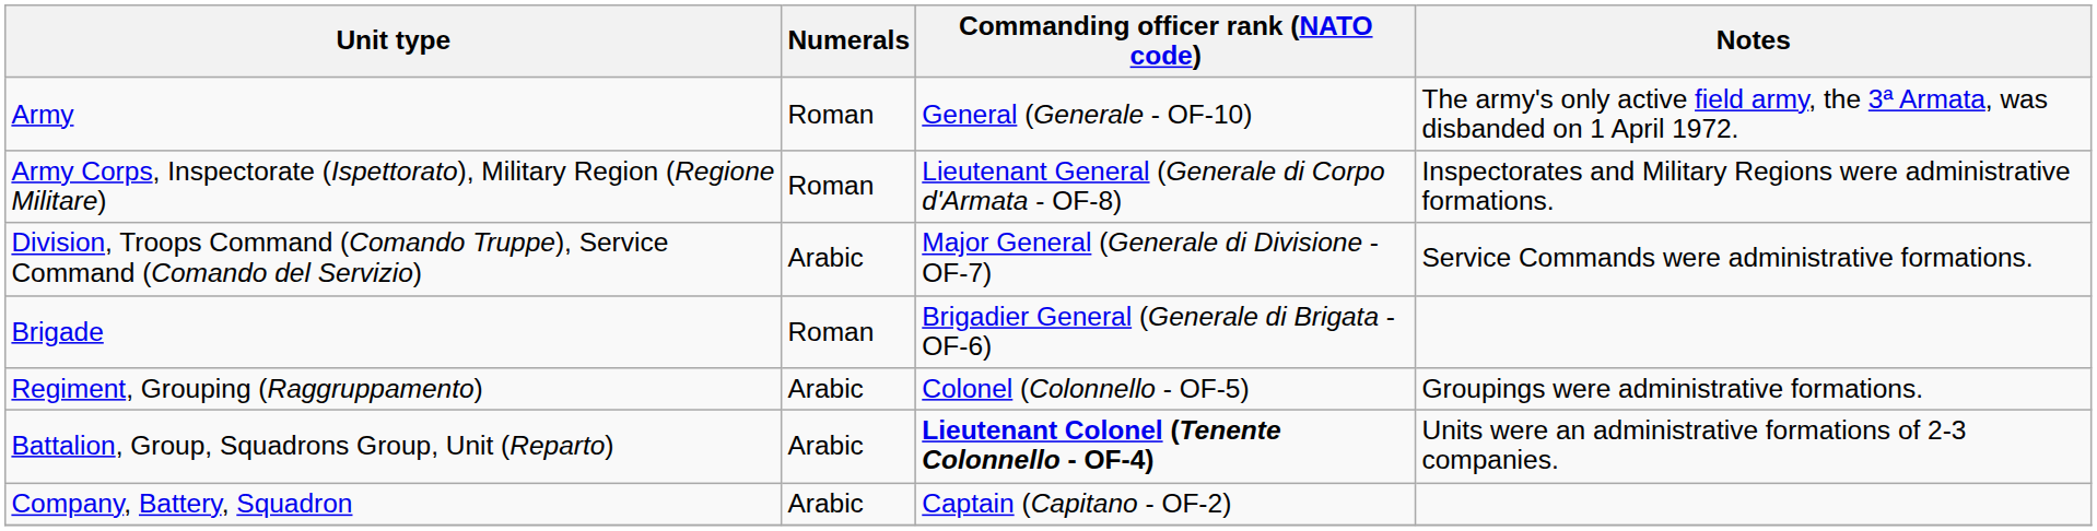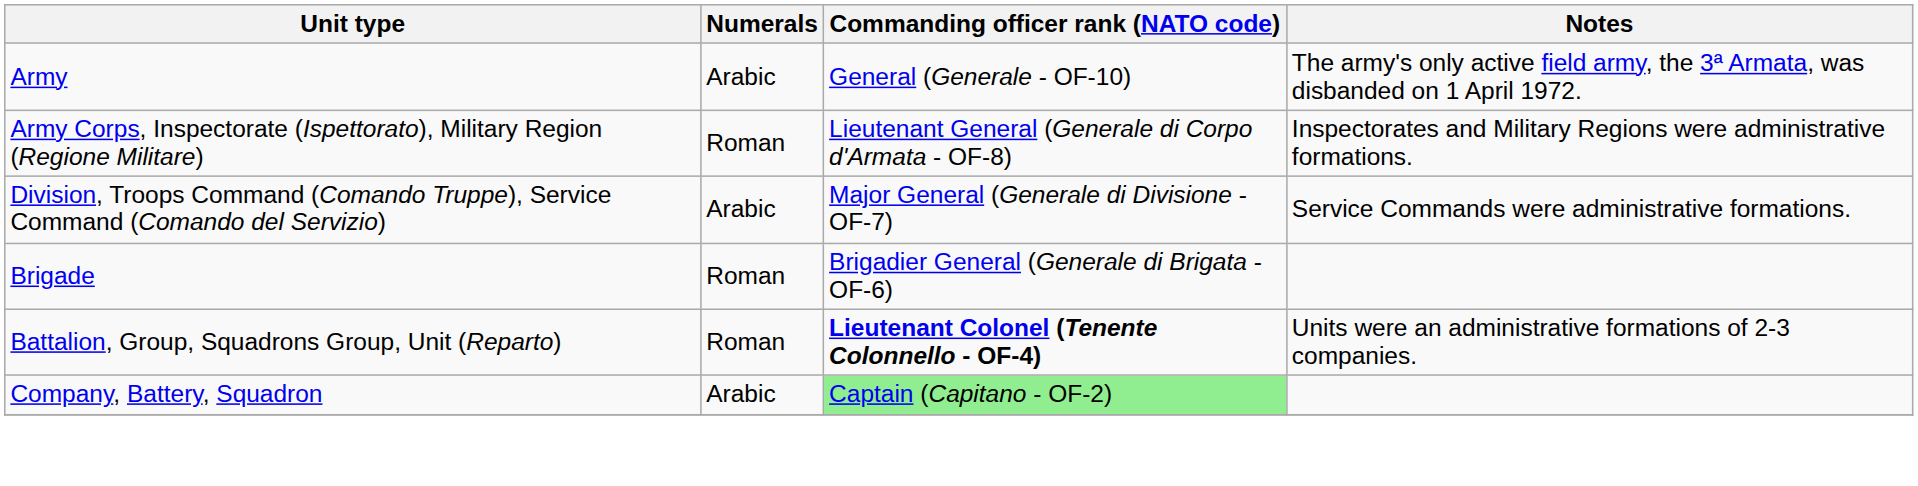Army | Numerals: Roman -> Arabic
- row: Regiment, Grouping (Raggruppamento) | Arabic | Colonel (Colonnello - OF-5) | Groupings were administrative formations.
Battalion, Group, Squadrons Group, Unit (Reparto) | Numerals: Arabic -> Roman
Company, Battery, Squadron | Commanding officer rank (NATO code): no background -> lightgreen background
